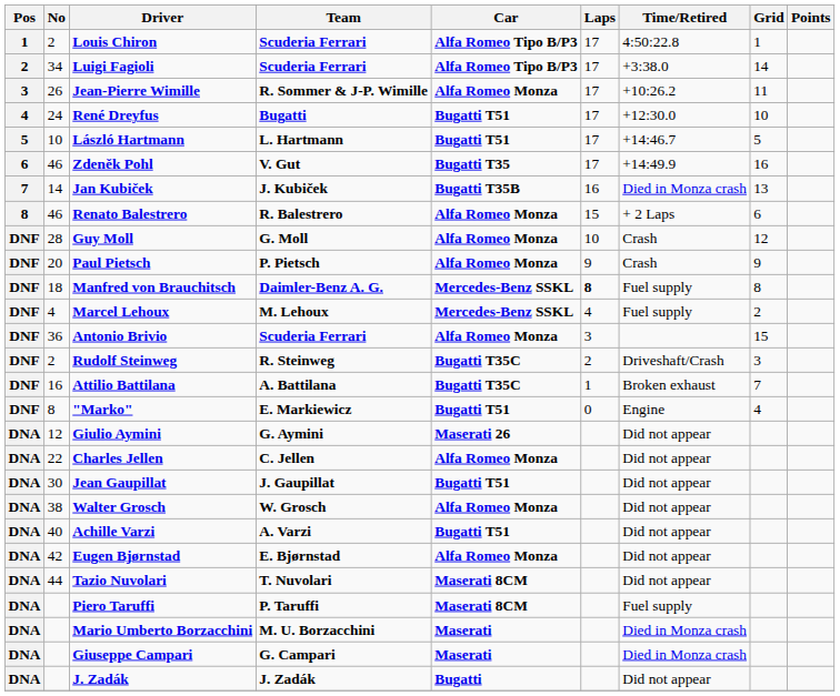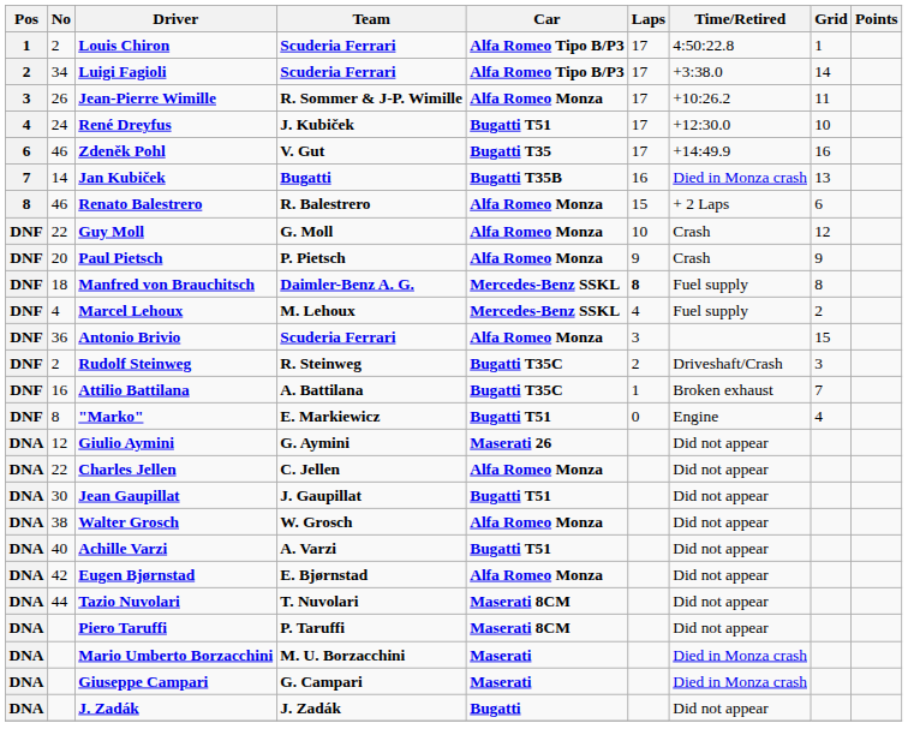René Dreyfus | Team: Bugatti -> J. Kubiček
- row: 5 | 10 | László Hartmann | L. Hartmann | Bugatti T51 | 17 | +14:46.7 | 5
Jan Kubiček | Team: J. Kubiček -> Bugatti
Guy Moll | No: 28 -> 22
Piero Taruffi | Time/Retired: Fuel supply -> Did not appear
